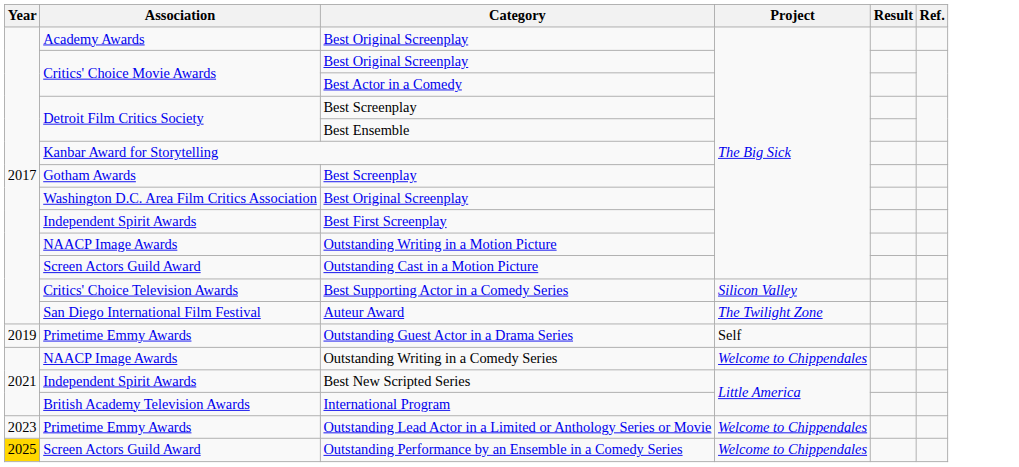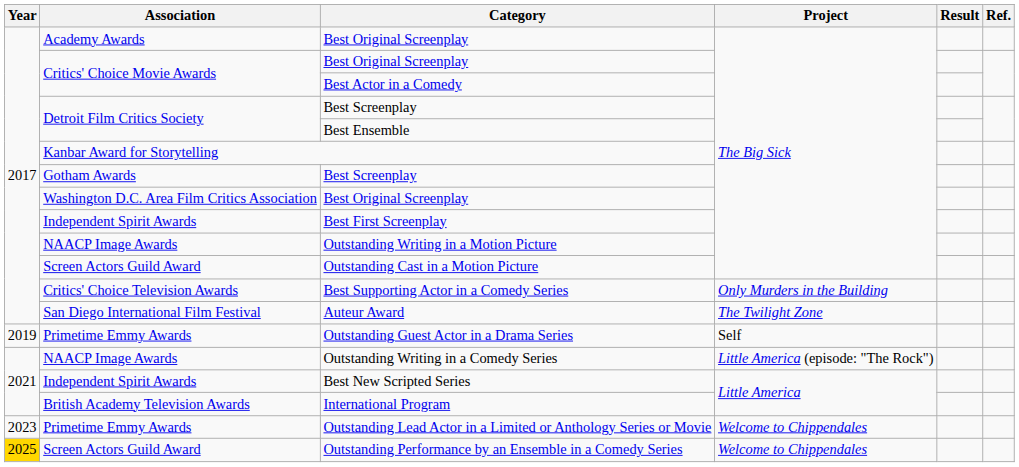Best Supporting Actor in a Comedy Series | Project: Silicon Valley -> Only Murders in the Building
Outstanding Writing in a Comedy Series | Project: Welcome to Chippendales -> Little America (episode: "The Rock")
